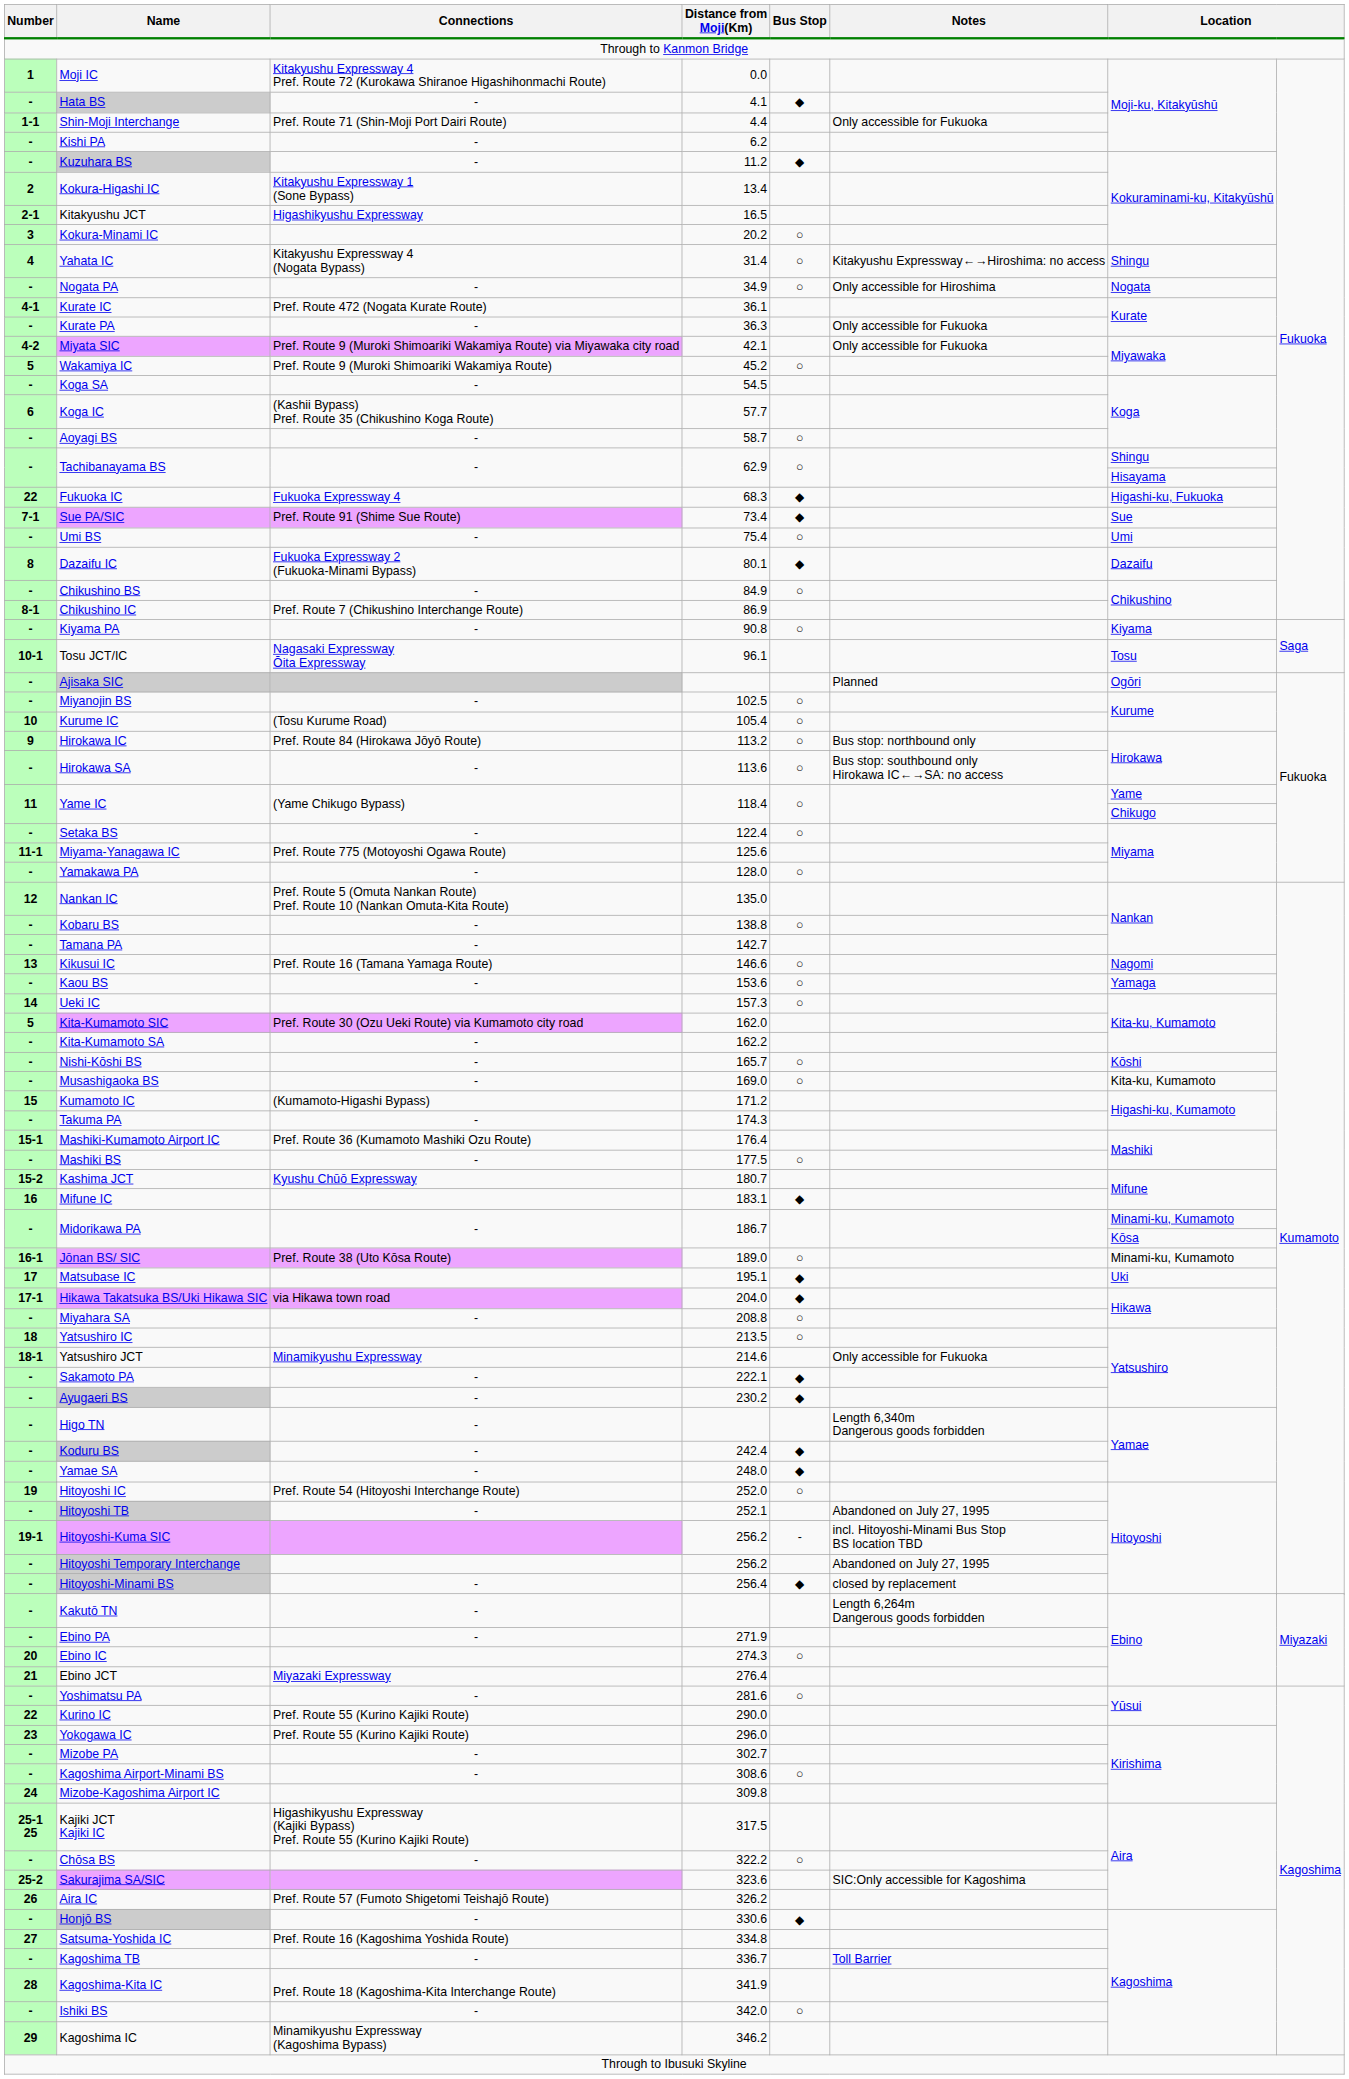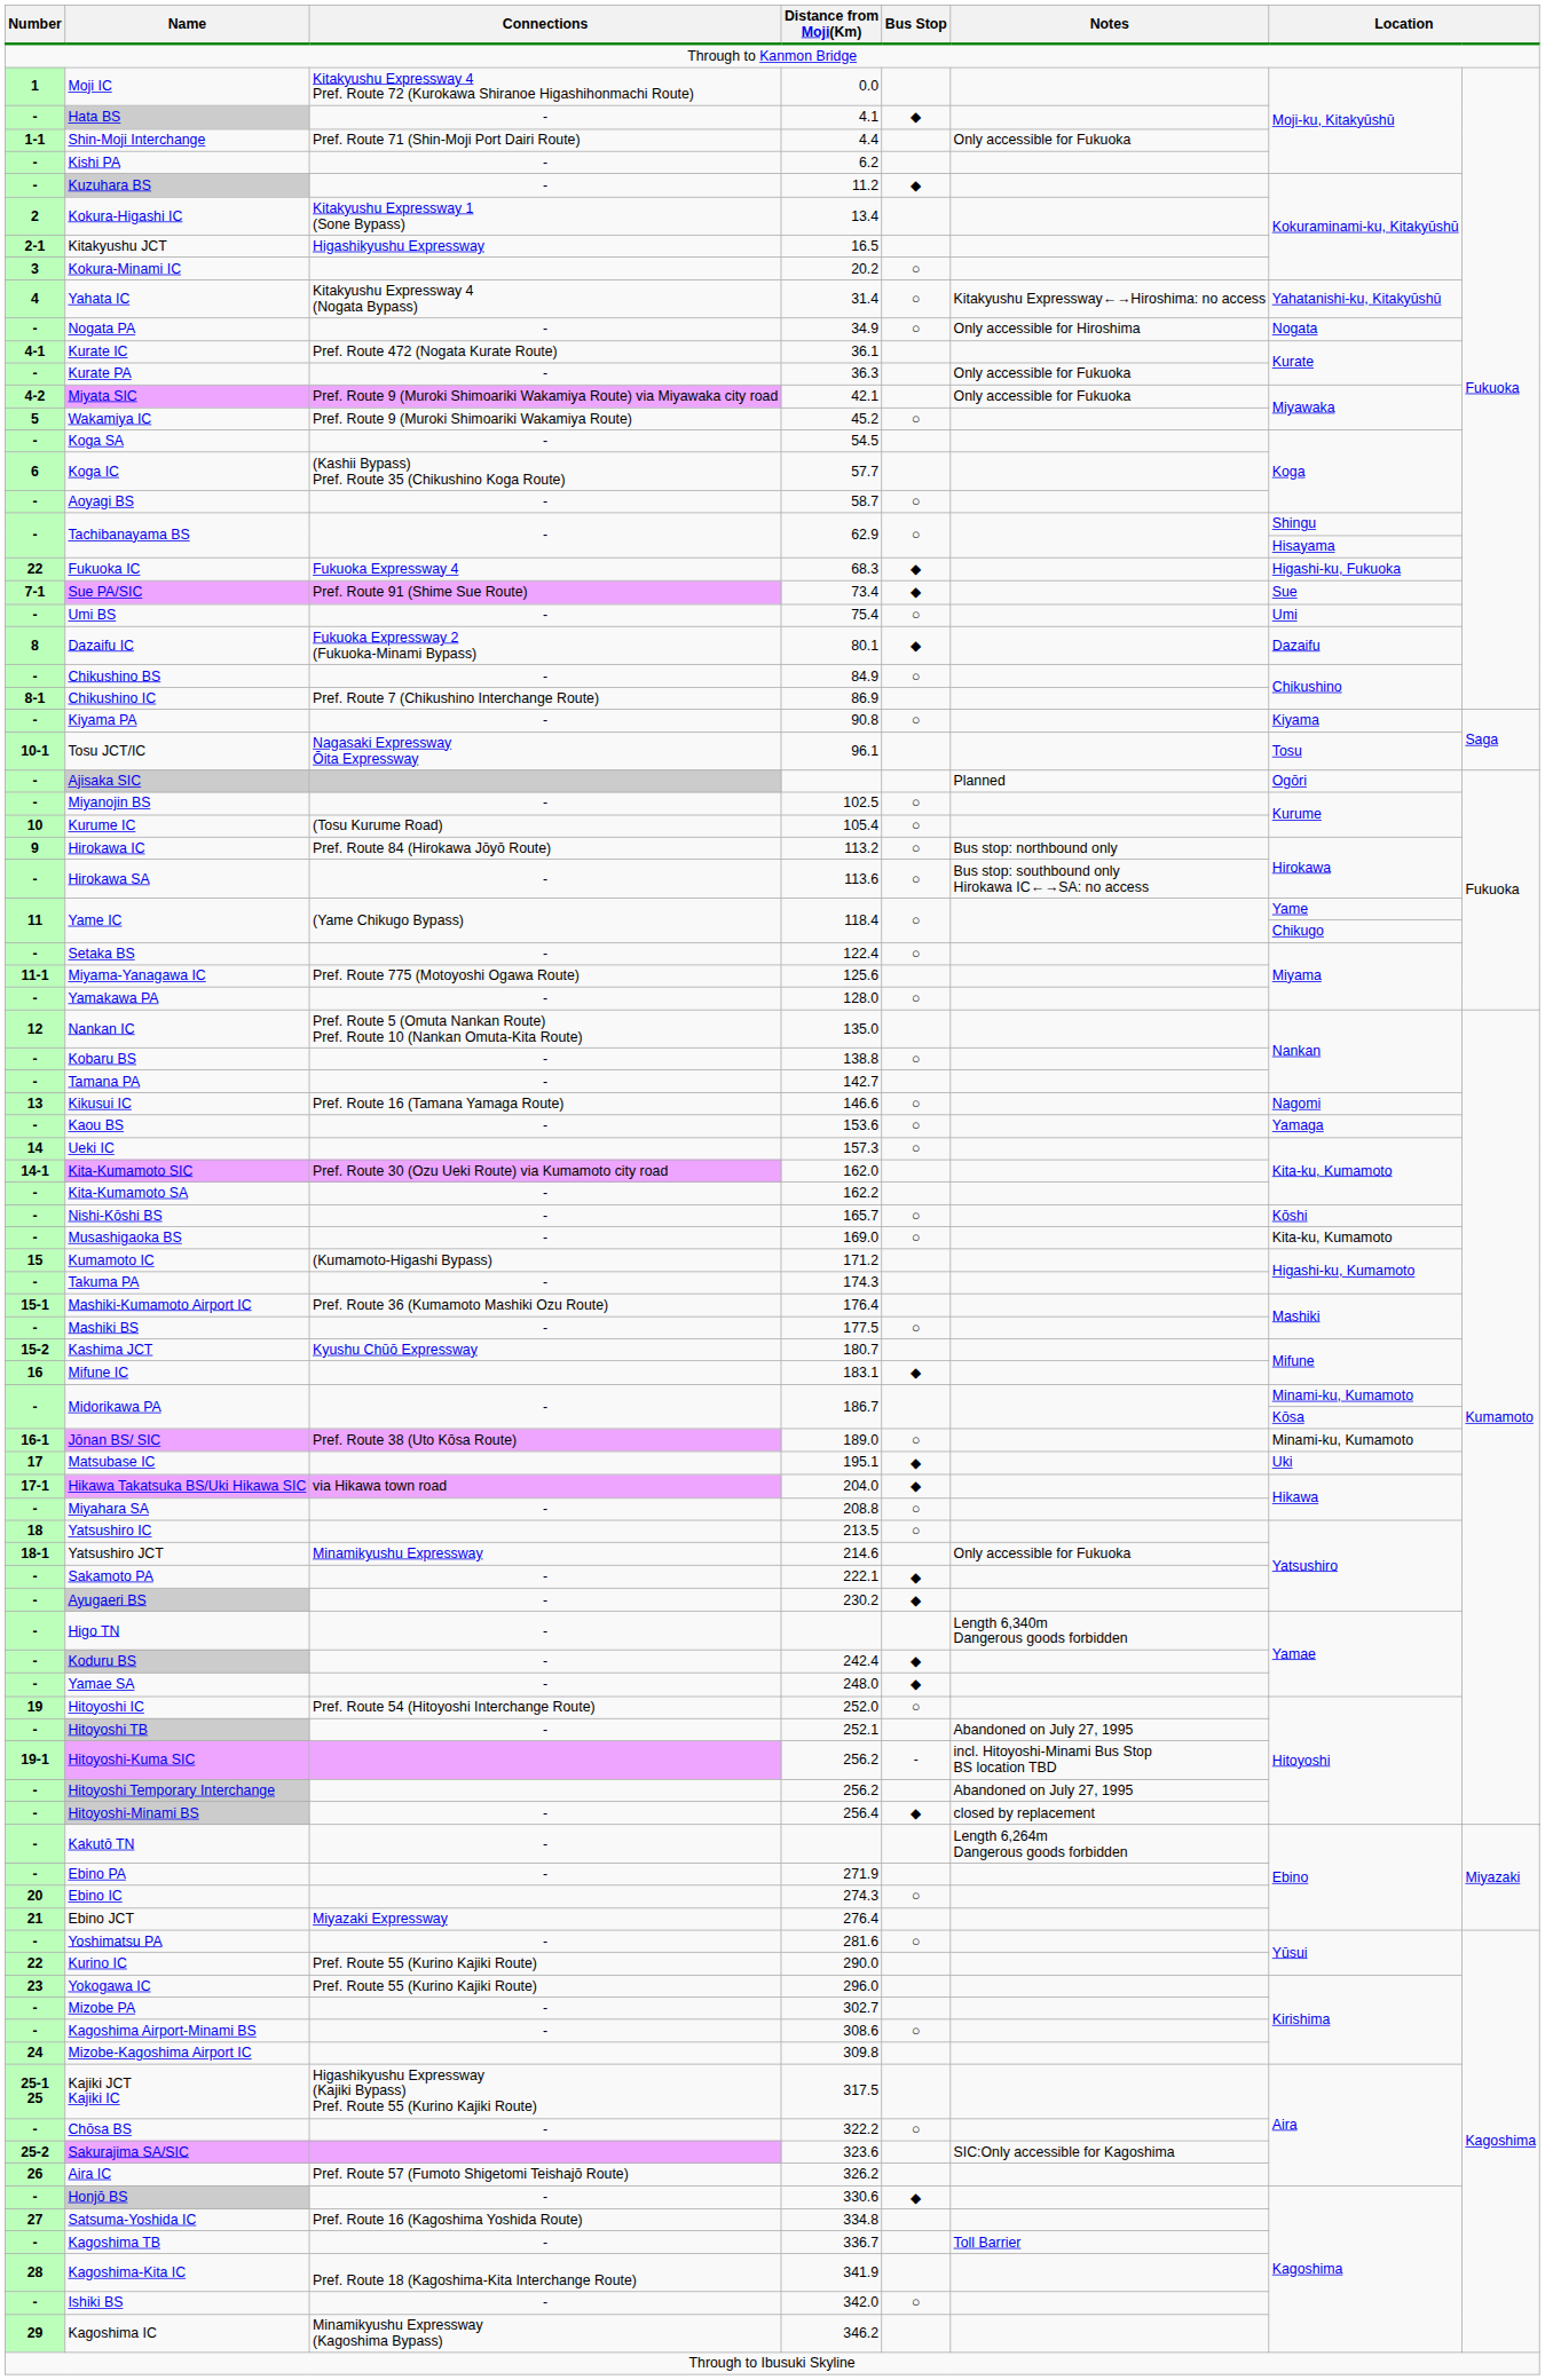Yahata IC | column 7: Shingu -> Yahatanishi-ku, Kitakyūshū
Kita-Kumamoto SIC | Number: 5 -> 14-1
